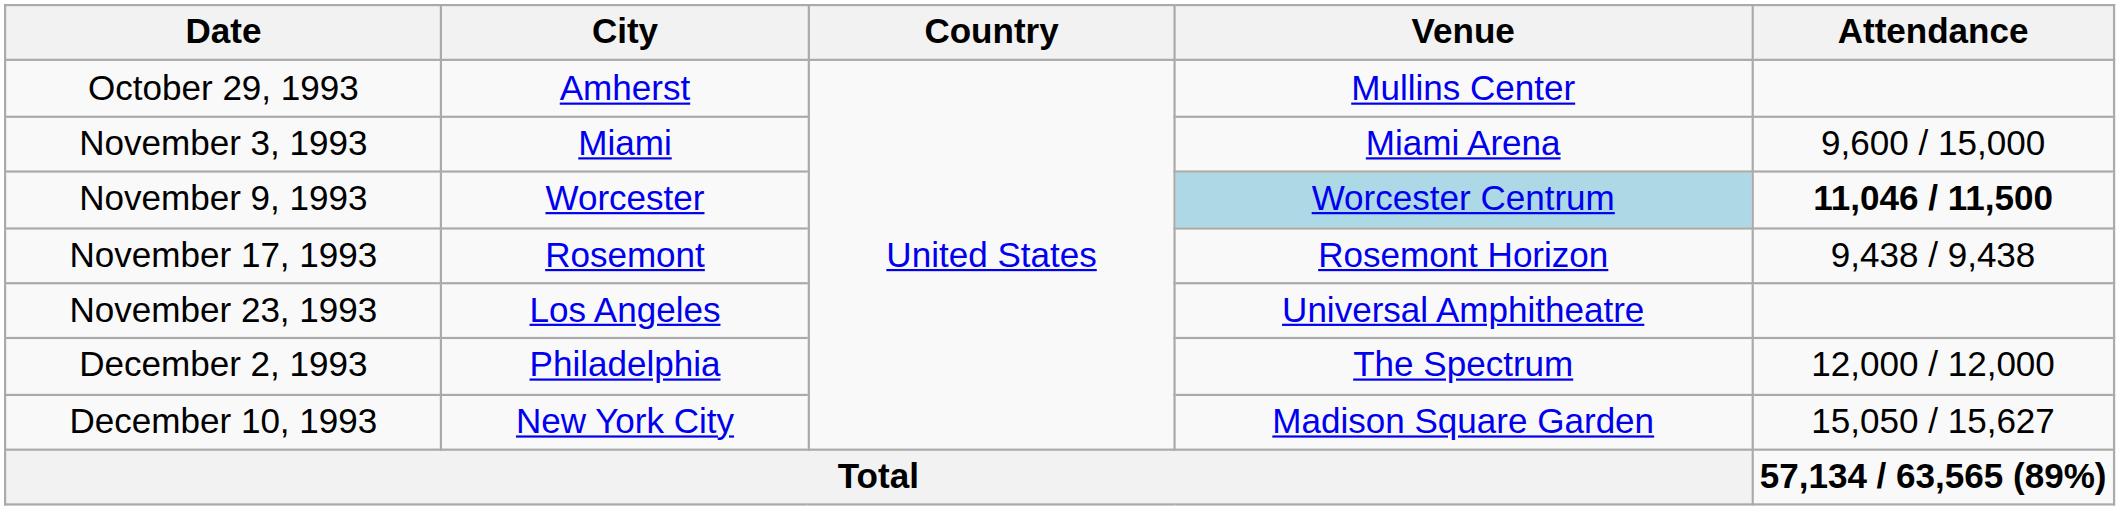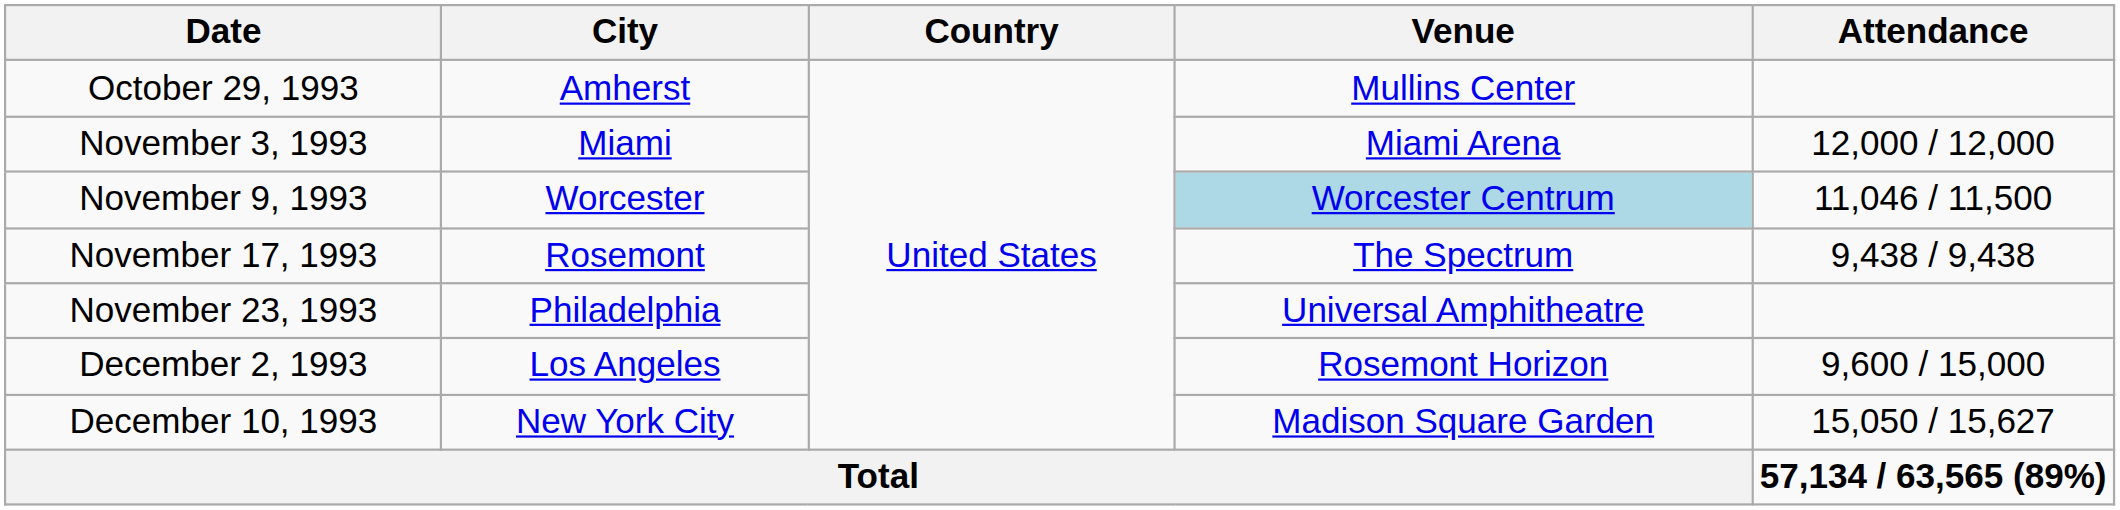November 3, 1993 | Attendance: 9,600 / 15,000 -> 12,000 / 12,000
November 9, 1993 | Attendance: bold -> normal
November 17, 1993 | Venue: Rosemont Horizon -> The Spectrum
November 23, 1993 | City: Los Angeles -> Philadelphia
December 2, 1993 | City: Philadelphia -> Los Angeles
December 2, 1993 | Venue: The Spectrum -> Rosemont Horizon
December 2, 1993 | Attendance: 12,000 / 12,000 -> 9,600 / 15,000
